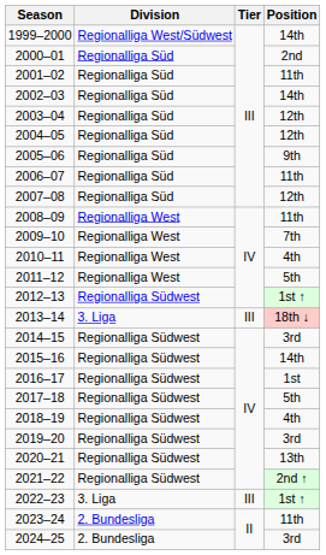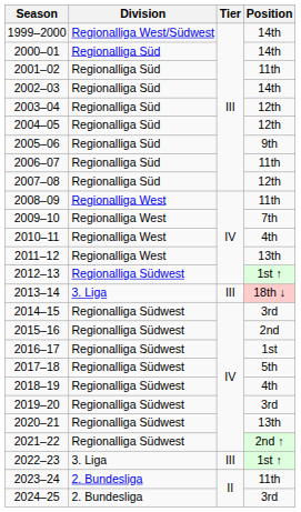2000–01 | Position: 2nd -> 14th
2011–12 | Position: 5th -> 13th
2015–16 | Position: 14th -> 2nd
